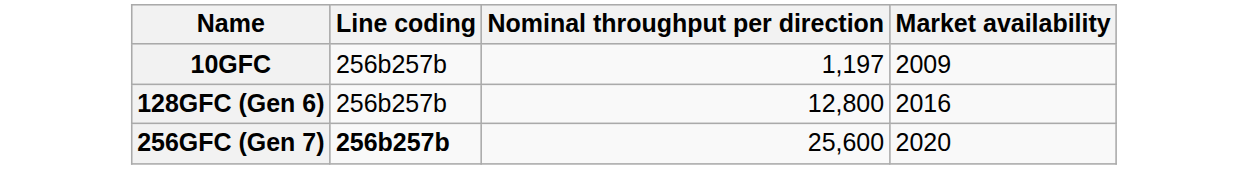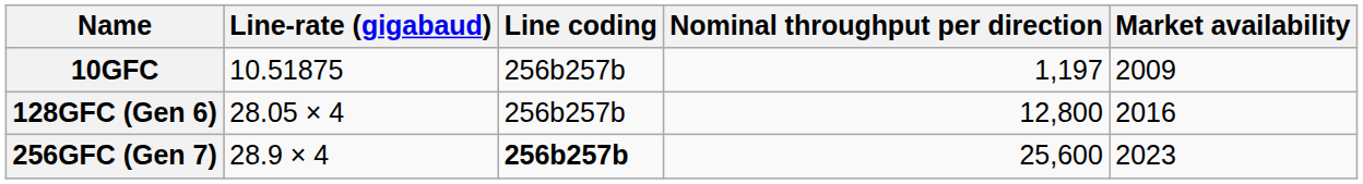+ column: Line-rate (gigabaud) | 10.51875 | 28.05 × 4 | 28.9 × 4
256GFC (Gen 7) | Market availability: 2020 -> 2023
